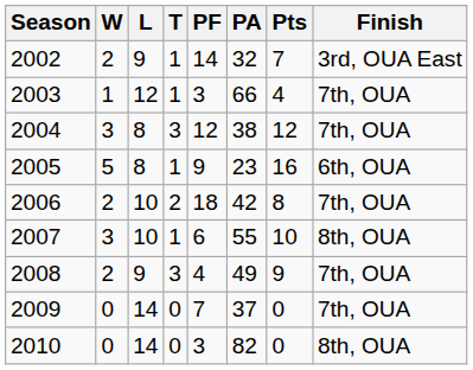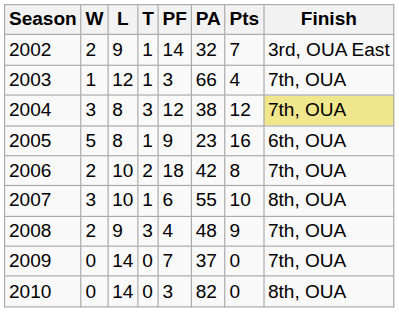2004 | Finish: no background -> khaki background
2008 | PA: 49 -> 48
